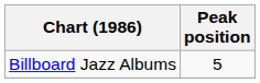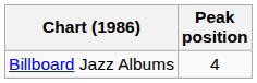Billboard Jazz Albums | Peak position: 5 -> 4
